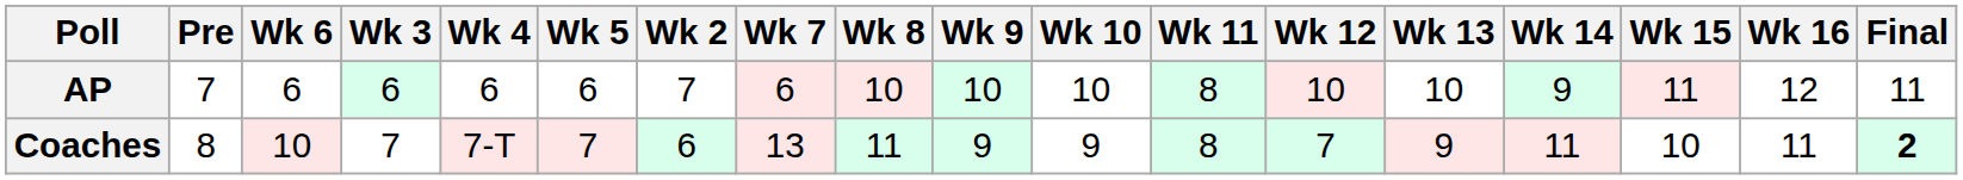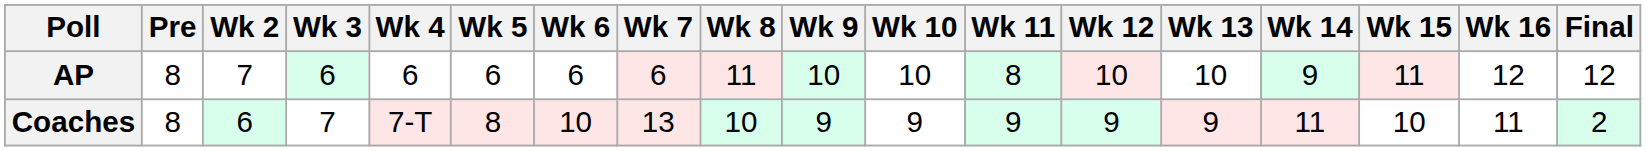columns swapped: Wk 2 <-> Wk 6
AP | Pre: 7 -> 8
AP | Wk 8: 10 -> 11
AP | Final: 11 -> 12
Coaches | Wk 5: 7 -> 8
Coaches | Wk 8: 11 -> 10
Coaches | Wk 11: 8 -> 9
Coaches | Wk 12: 7 -> 9
Coaches | Final: bold -> normal
